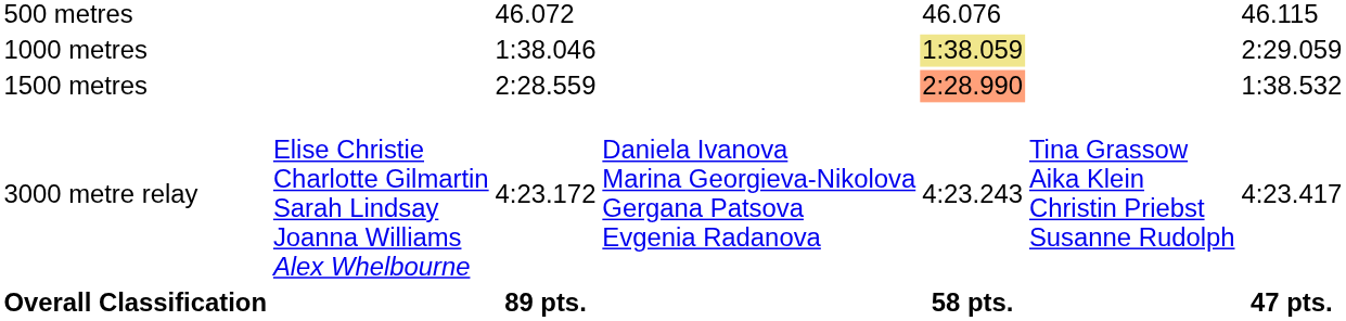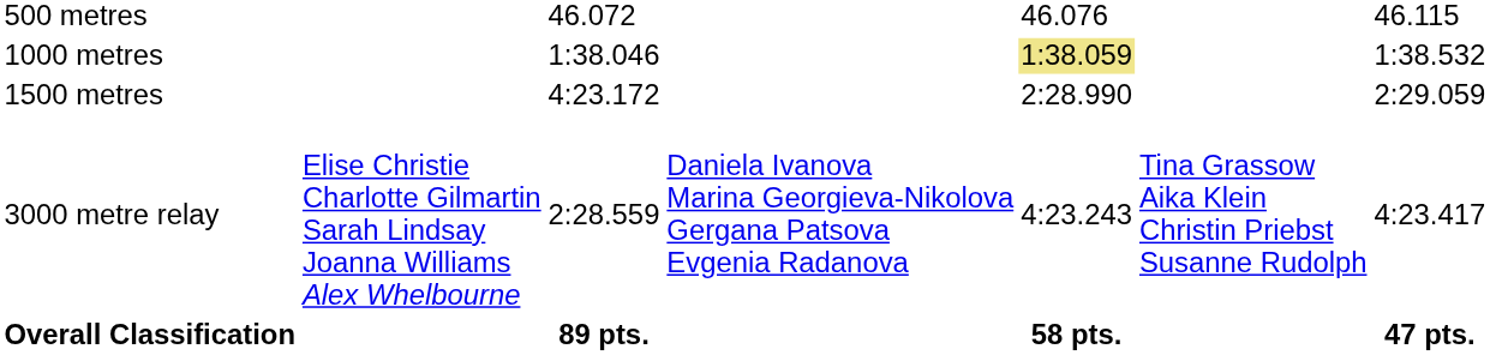1000 metres | column 7: 2:29.059 -> 1:38.532
1500 metres | column 3: 2:28.559 -> 4:23.172
1500 metres | column 5: lightsalmon background -> no background
1500 metres | column 7: 1:38.532 -> 2:29.059
3000 metre relay | column 3: 4:23.172 -> 2:28.559
